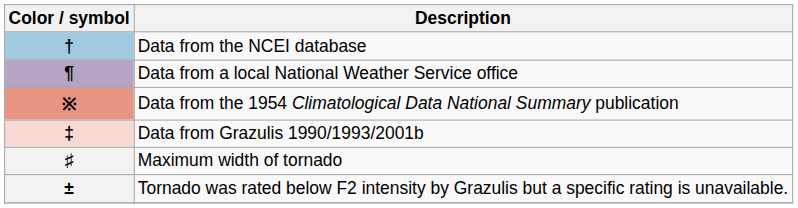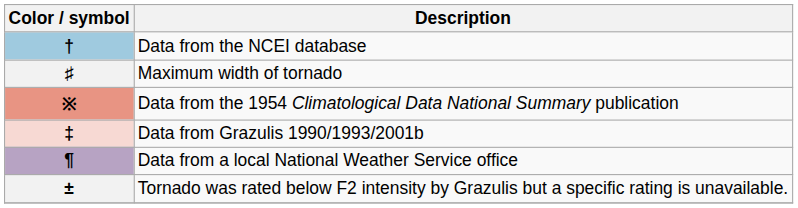rows swapped: ¶ <-> ♯
